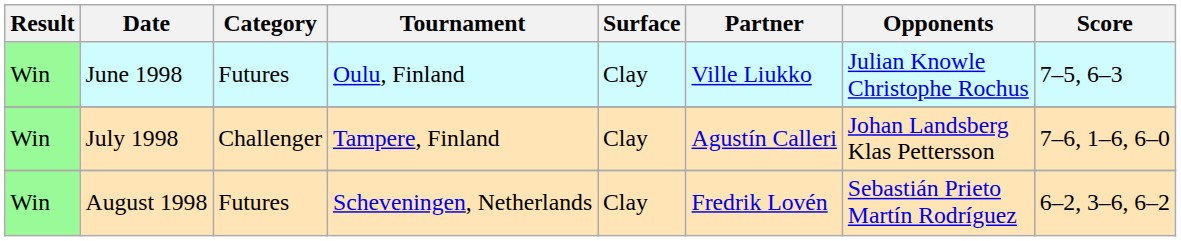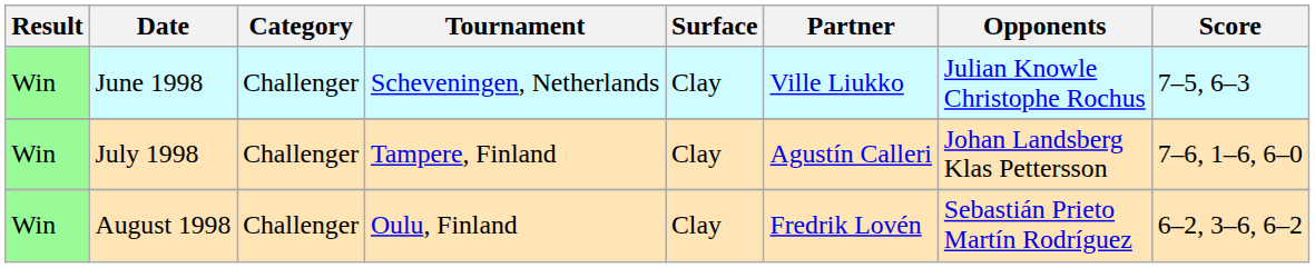June 1998 | Category: Futures -> Challenger
June 1998 | Tournament: Oulu, Finland -> Scheveningen, Netherlands
August 1998 | Category: Futures -> Challenger
August 1998 | Tournament: Scheveningen, Netherlands -> Oulu, Finland
